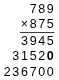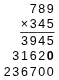× | column 4: 8 -> 3
× | column 5: 7 -> 4
1 | column 4: 5 -> 6
